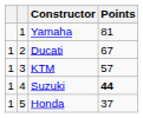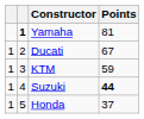Yamaha | column 2: normal -> bold
KTM | Points: 57 -> 59
